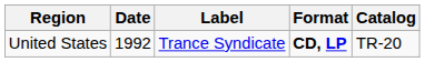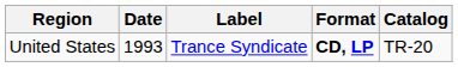United States | Date: 1992 -> 1993
